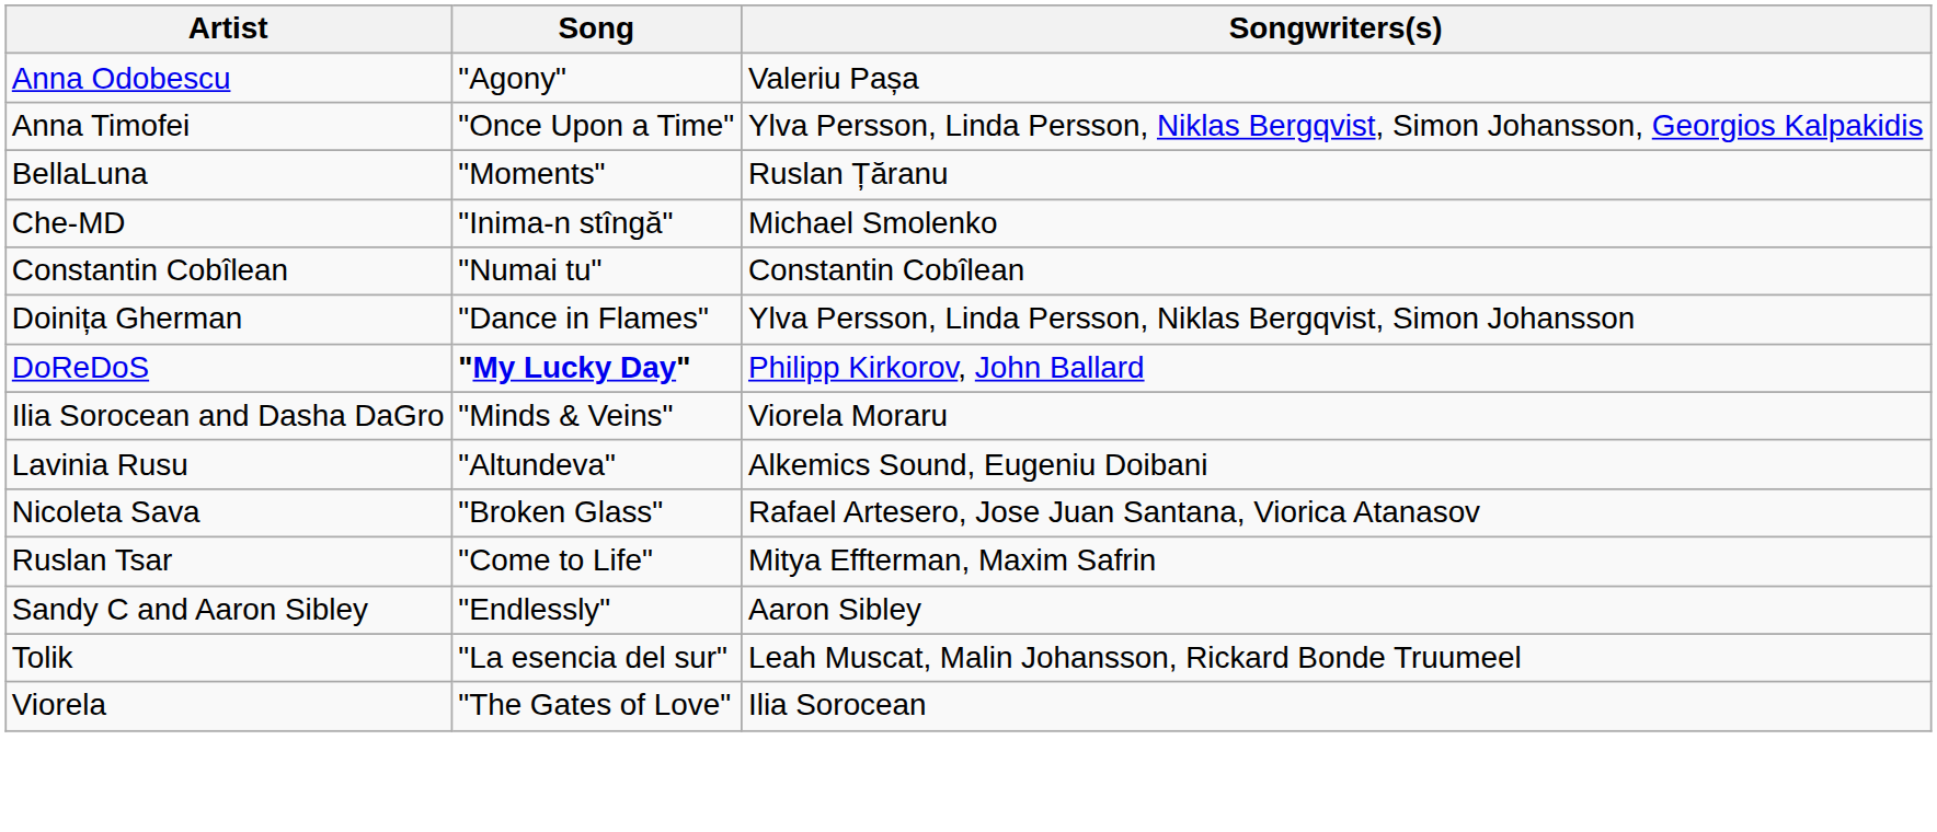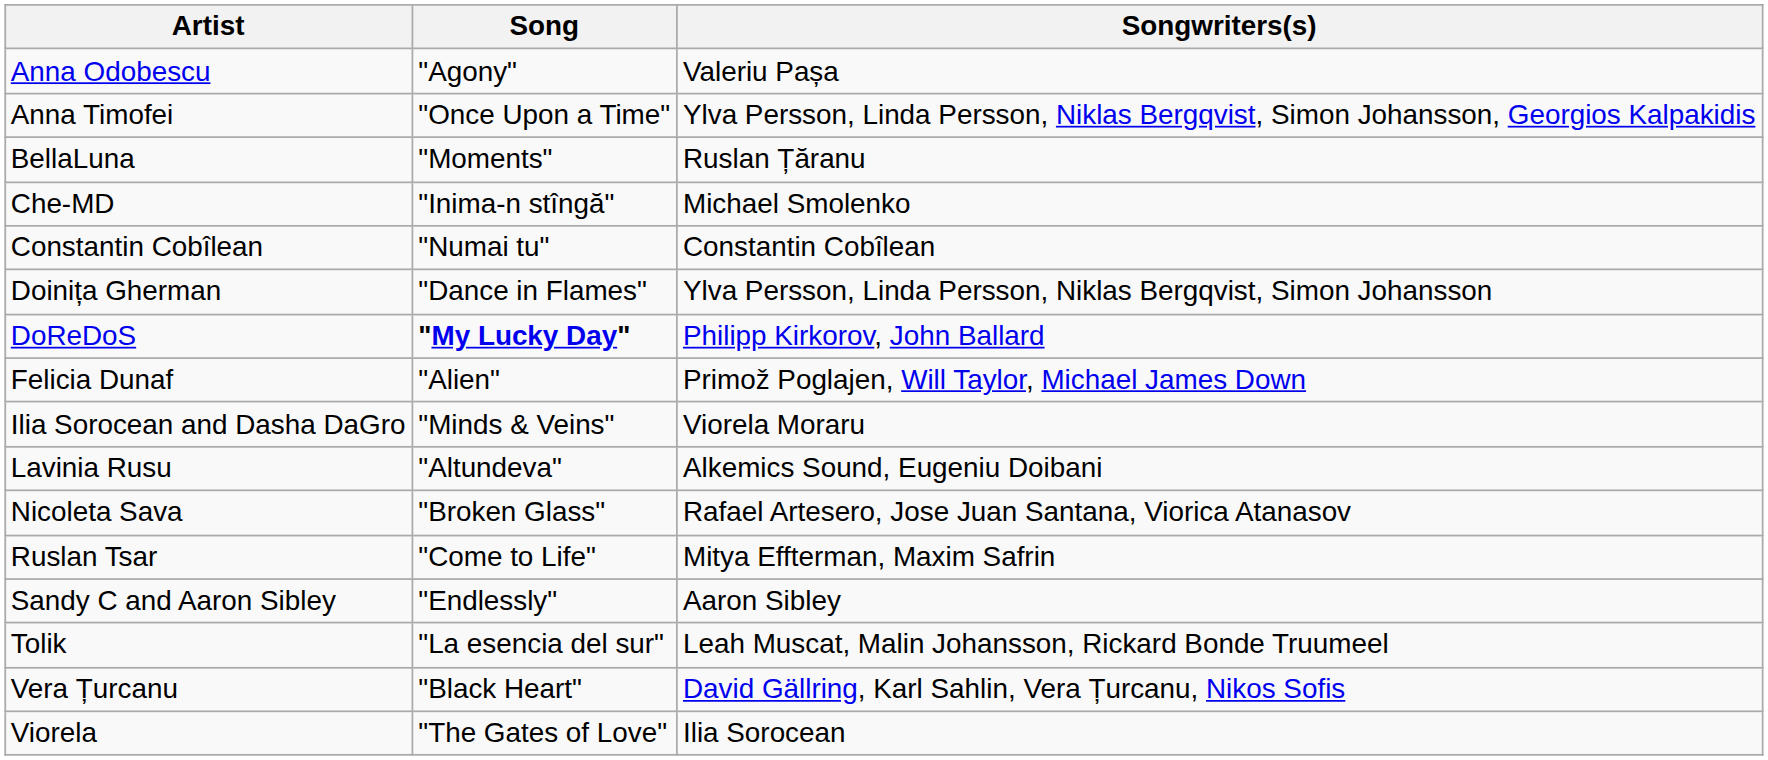+ row: Felicia Dunaf | "Alien" | Primož Poglajen, Will Taylor, Michael James Down
+ row: Vera Țurcanu | "Black Heart" | David Gällring, Karl Sahlin, Vera Țurcanu, Nikos Sofis
